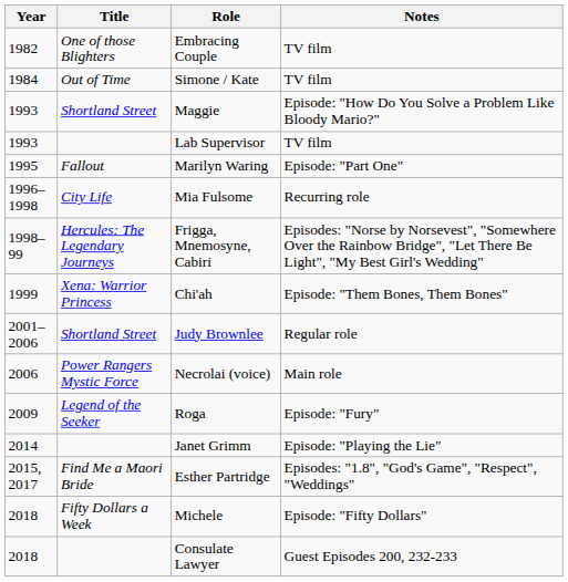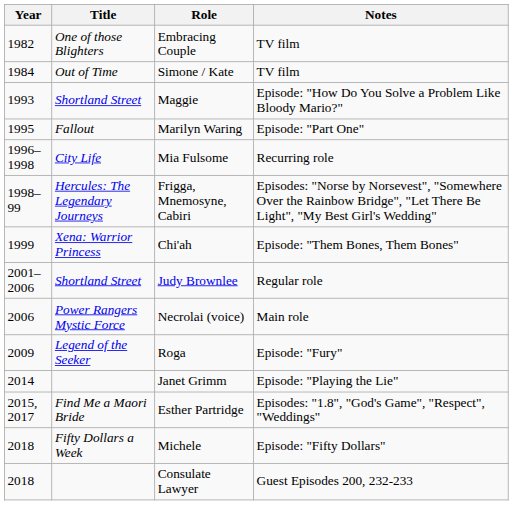- row: 1993 | Lab Supervisor | TV film
